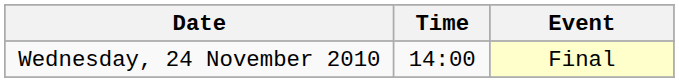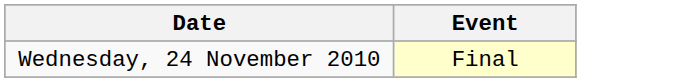- column: Time | 14:00
